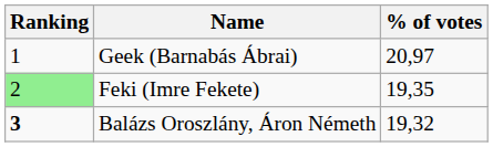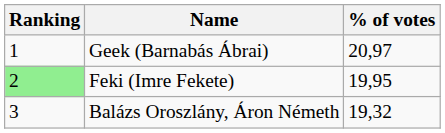Feki (Imre Fekete) | % of votes: 19,35 -> 19,95
Balázs Oroszlány, Áron Németh | Ranking: bold -> normal
